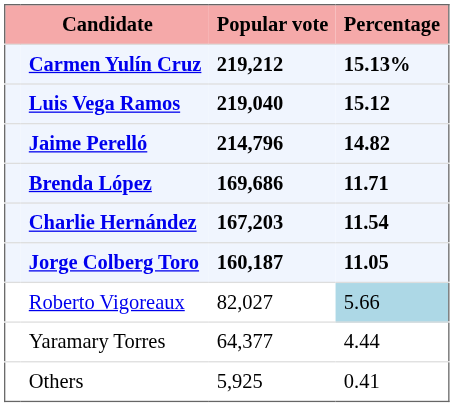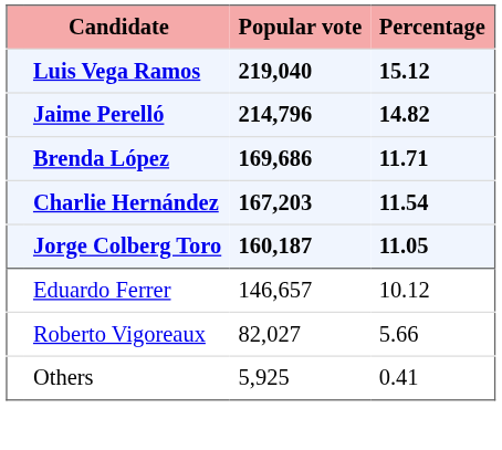- row: Carmen Yulín Cruz | 219,212 | 15.13%
+ row: Eduardo Ferrer | 146,657 | 10.12
Roberto Vigoreaux | Percentage: lightblue background -> no background
- row: Yaramary Torres | 64,377 | 4.44
